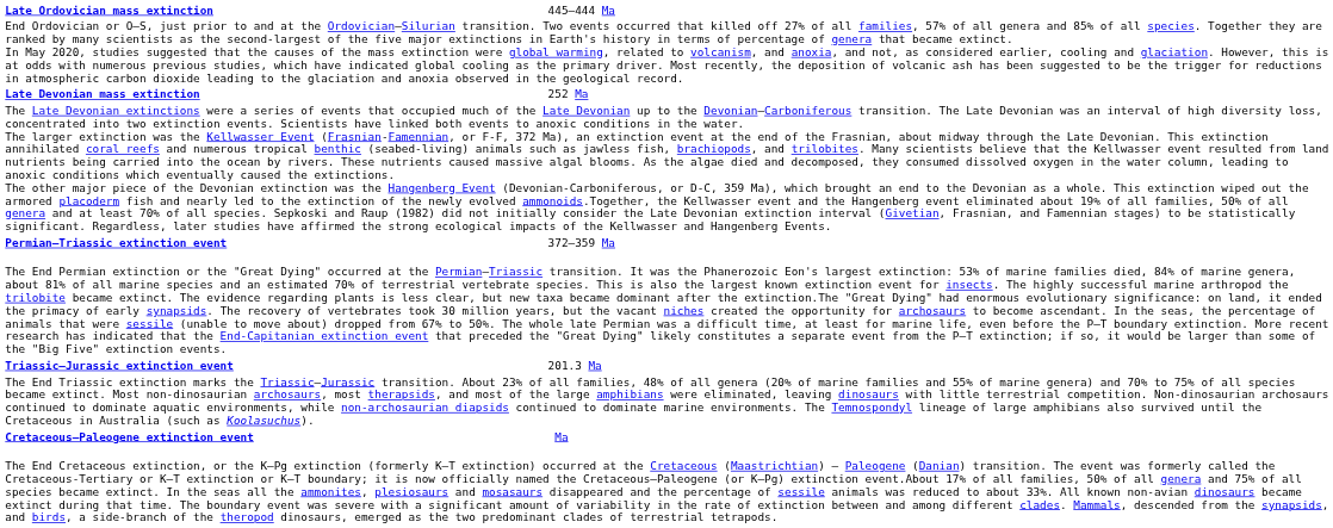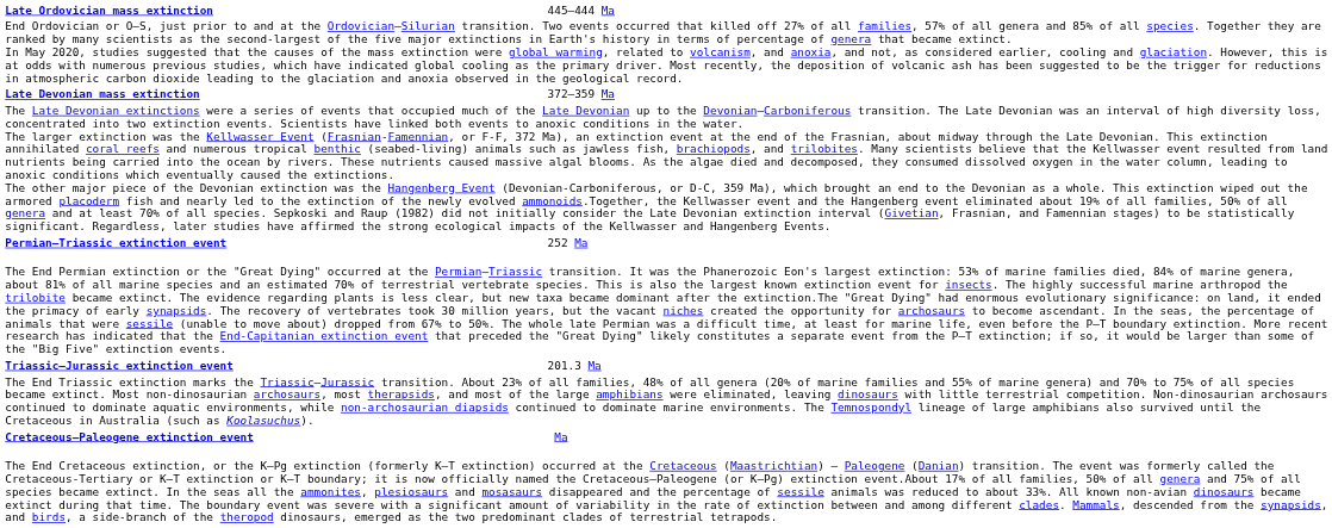Late Devonian mass extinction | column 3: 252 Ma -> 372–359 Ma
Permian–Triassic extinction event | column 3: 372–359 Ma -> 252 Ma
